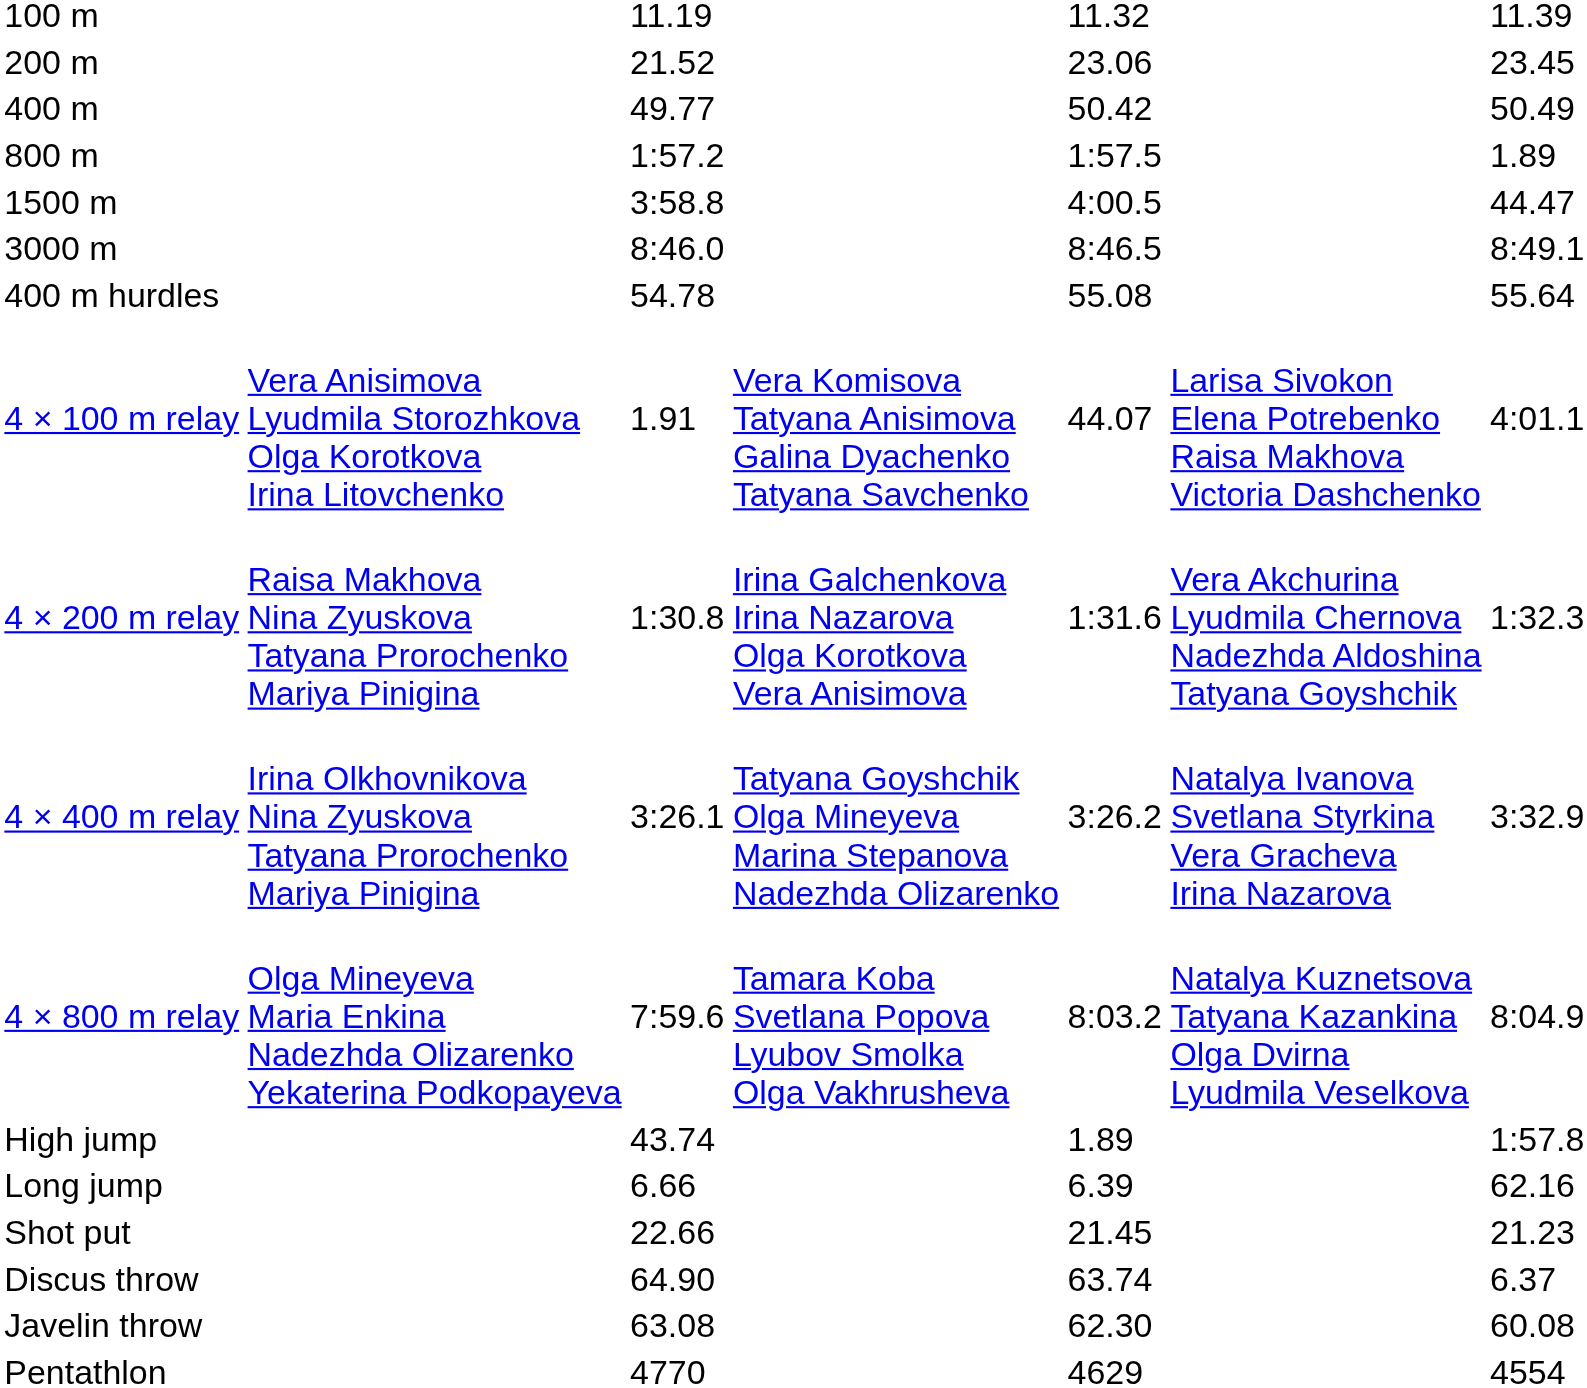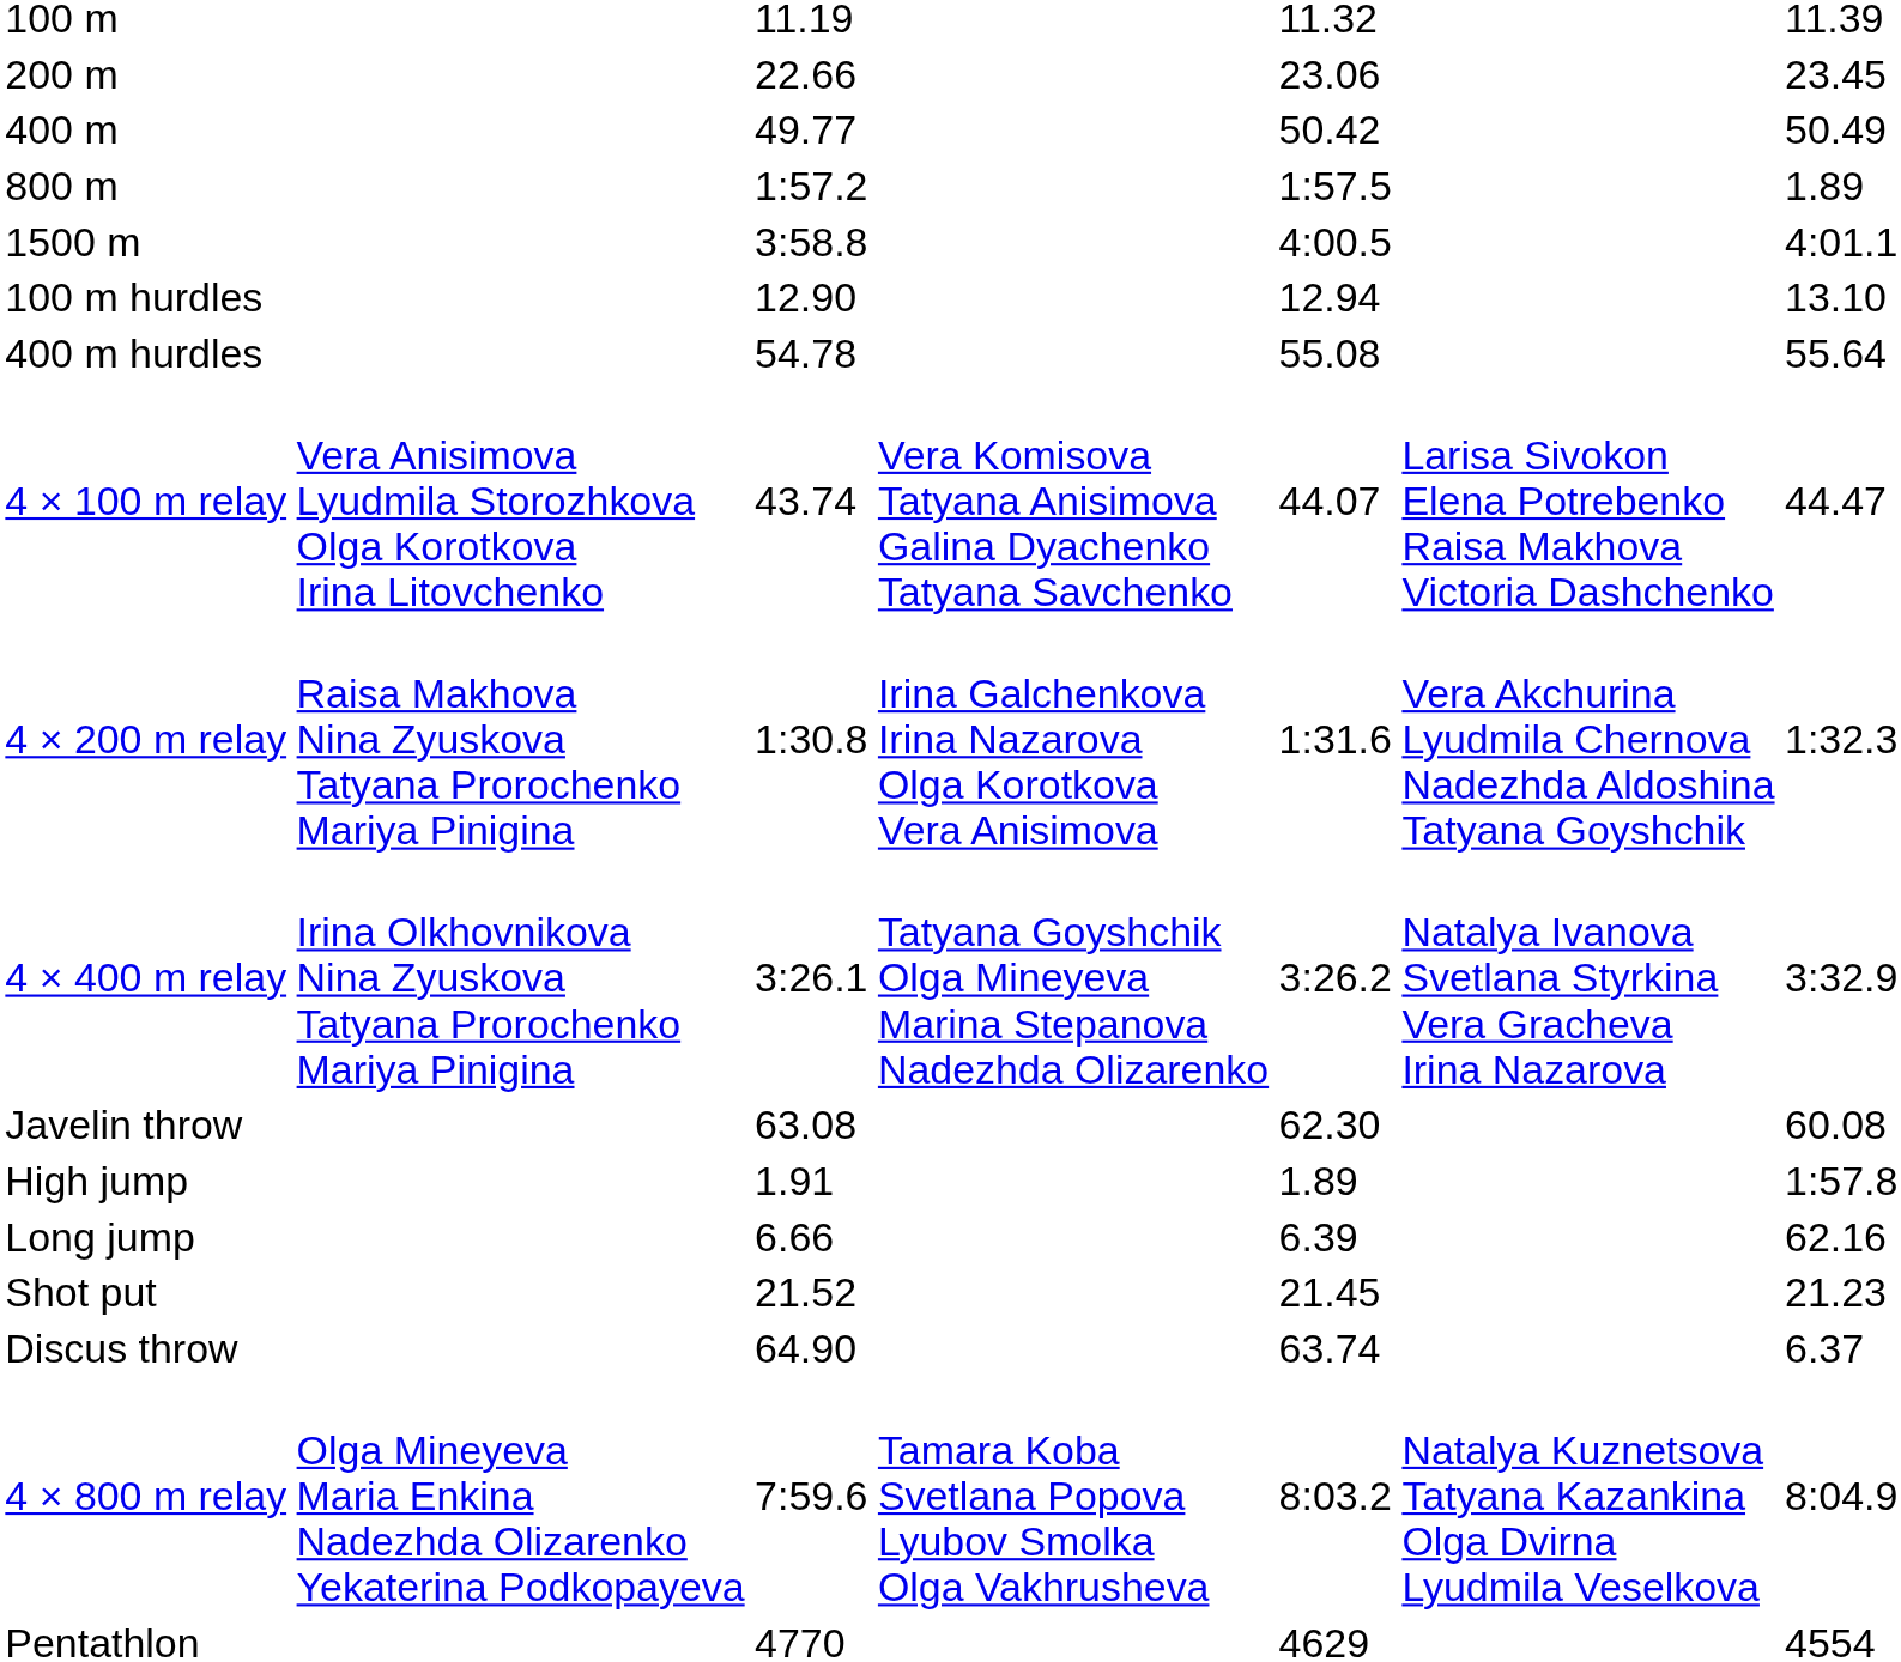200 m | column 3: 21.52 -> 22.66
1500 m | column 7: 44.47 -> 4:01.1
- row: 3000 m | 8:46.0 | 8:46.5 | 8:49.1
+ row: 100 m hurdles | 12.90 | 12.94 | 13.10
4 × 100 m relay | column 3: 1.91 -> 43.74
4 × 100 m relay | column 7: 4:01.1 -> 44.47
rows swapped: 4 × 800 m relay <-> Javelin throw
High jump | column 3: 43.74 -> 1.91
Shot put | column 3: 22.66 -> 21.52
